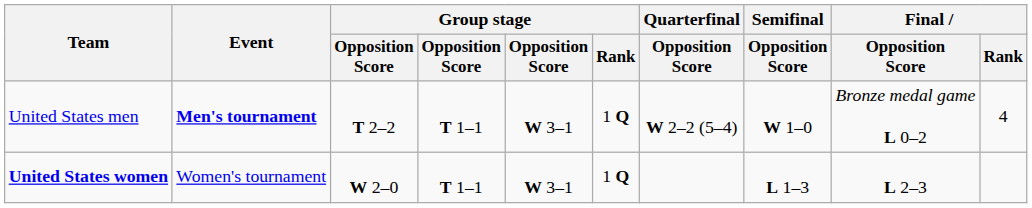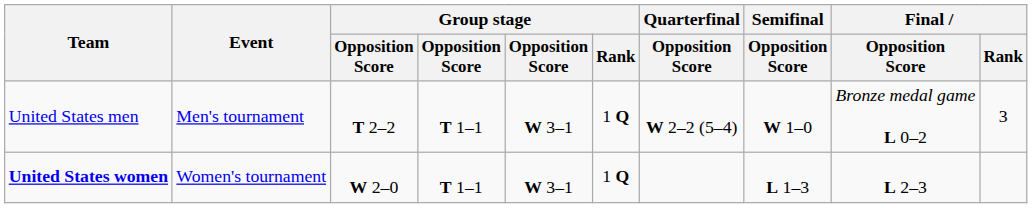United States men | Event: bold -> normal
United States men | Final / Rank: 4 -> 3
